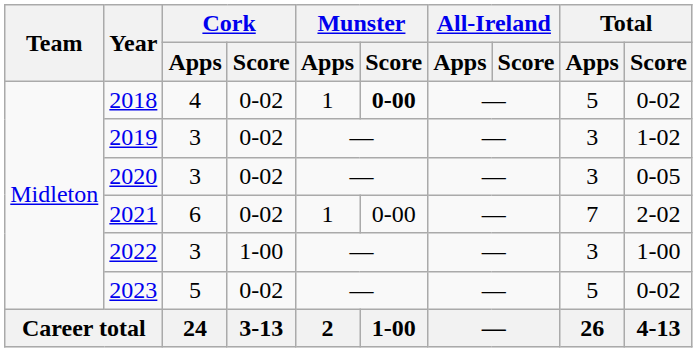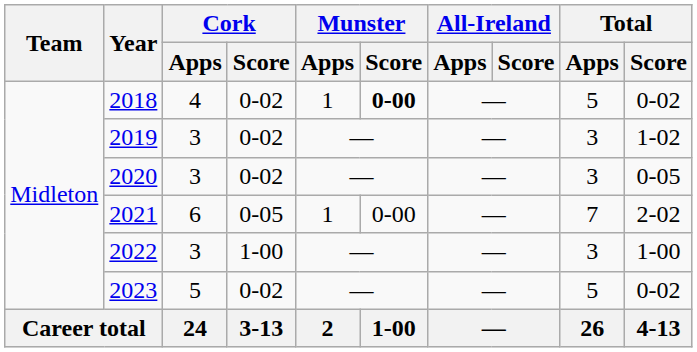2021 | Cork / Score: 0-02 -> 0-05
